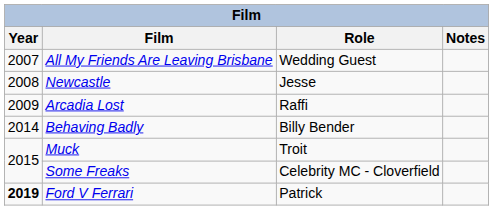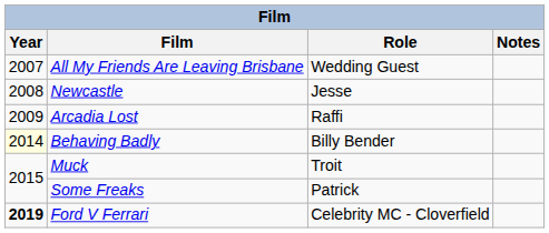Behaving Badly | Year: no background -> lightyellow background
Some Freaks | Role: Celebrity MC - Cloverfield -> Patrick
Ford V Ferrari | Role: Patrick -> Celebrity MC - Cloverfield
